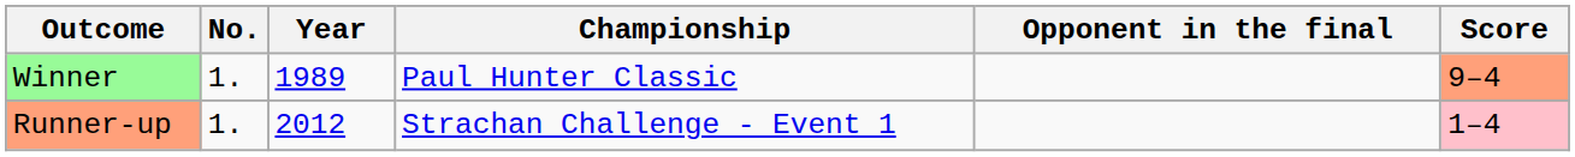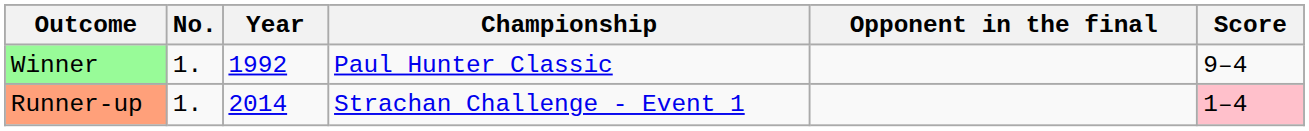Winner | Year: 1989 -> 1992
Winner | Score: lightsalmon background -> no background
Runner-up | Year: 2012 -> 2014
